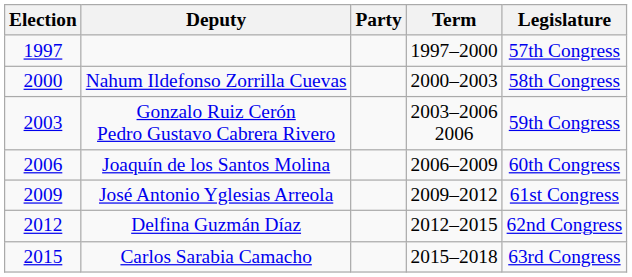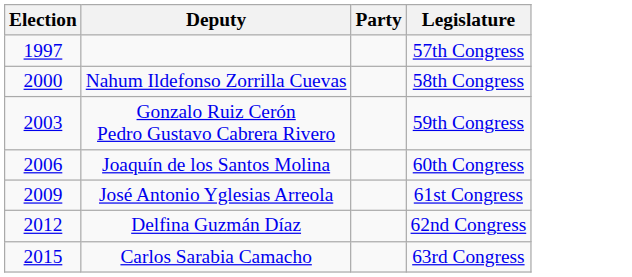- column: Term | 1997–2000 | 2000–2003 | 2003–2006 2006 | 2006–2009 | 2009–2012 | 2012–2015 | 2015–2018
